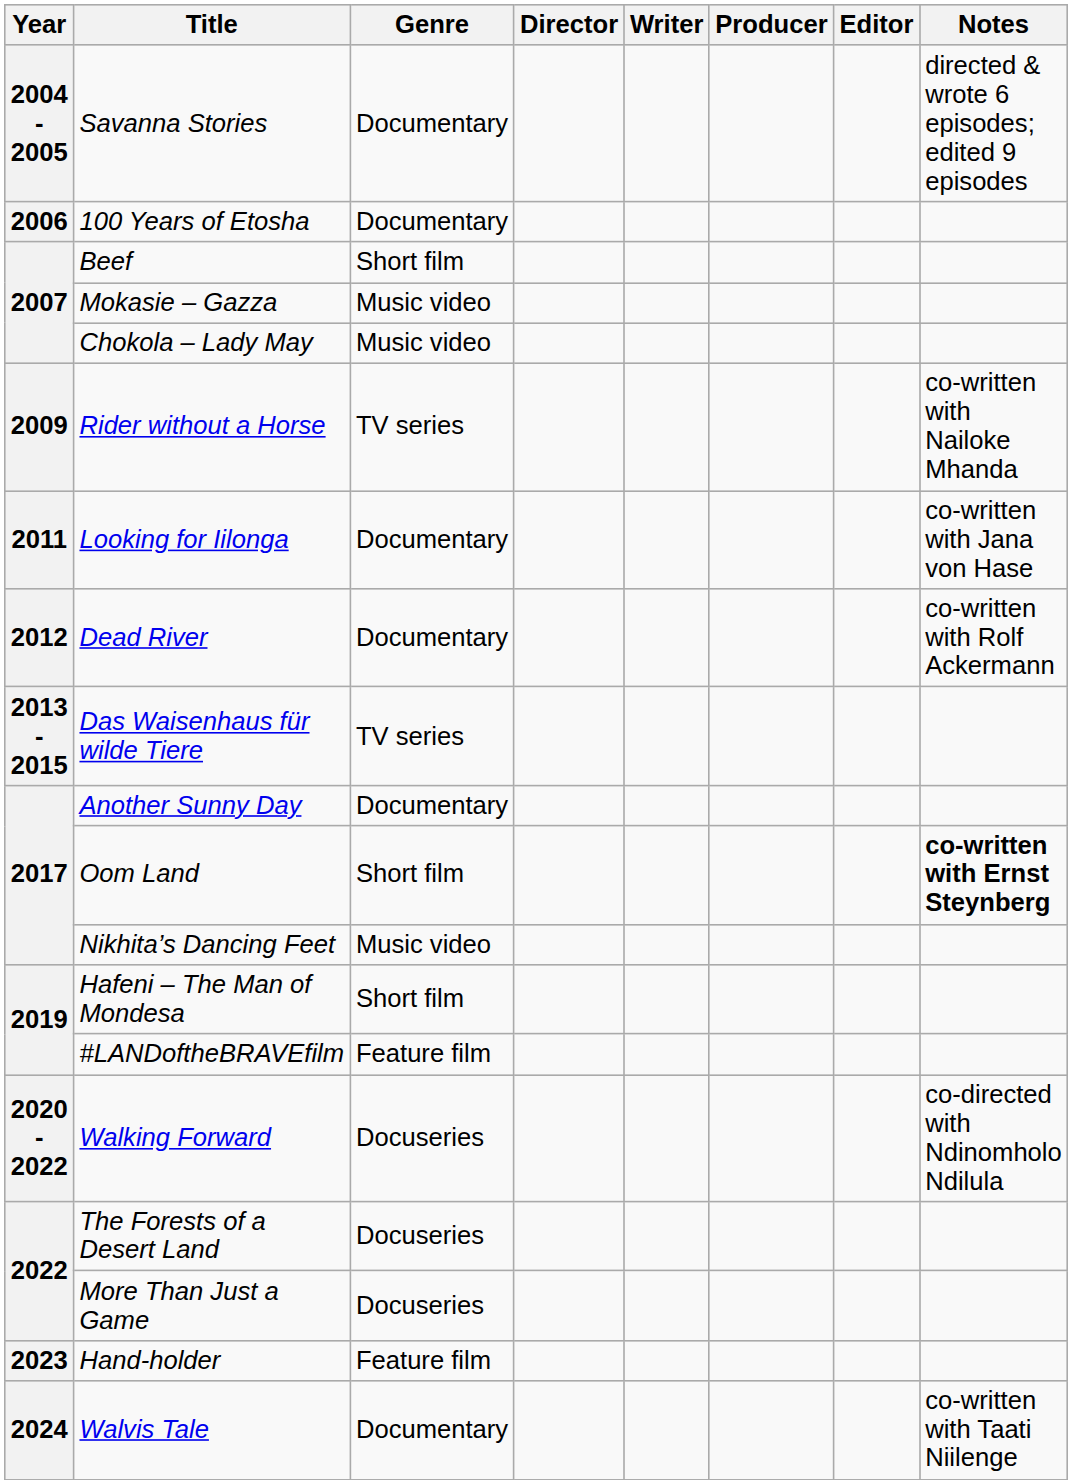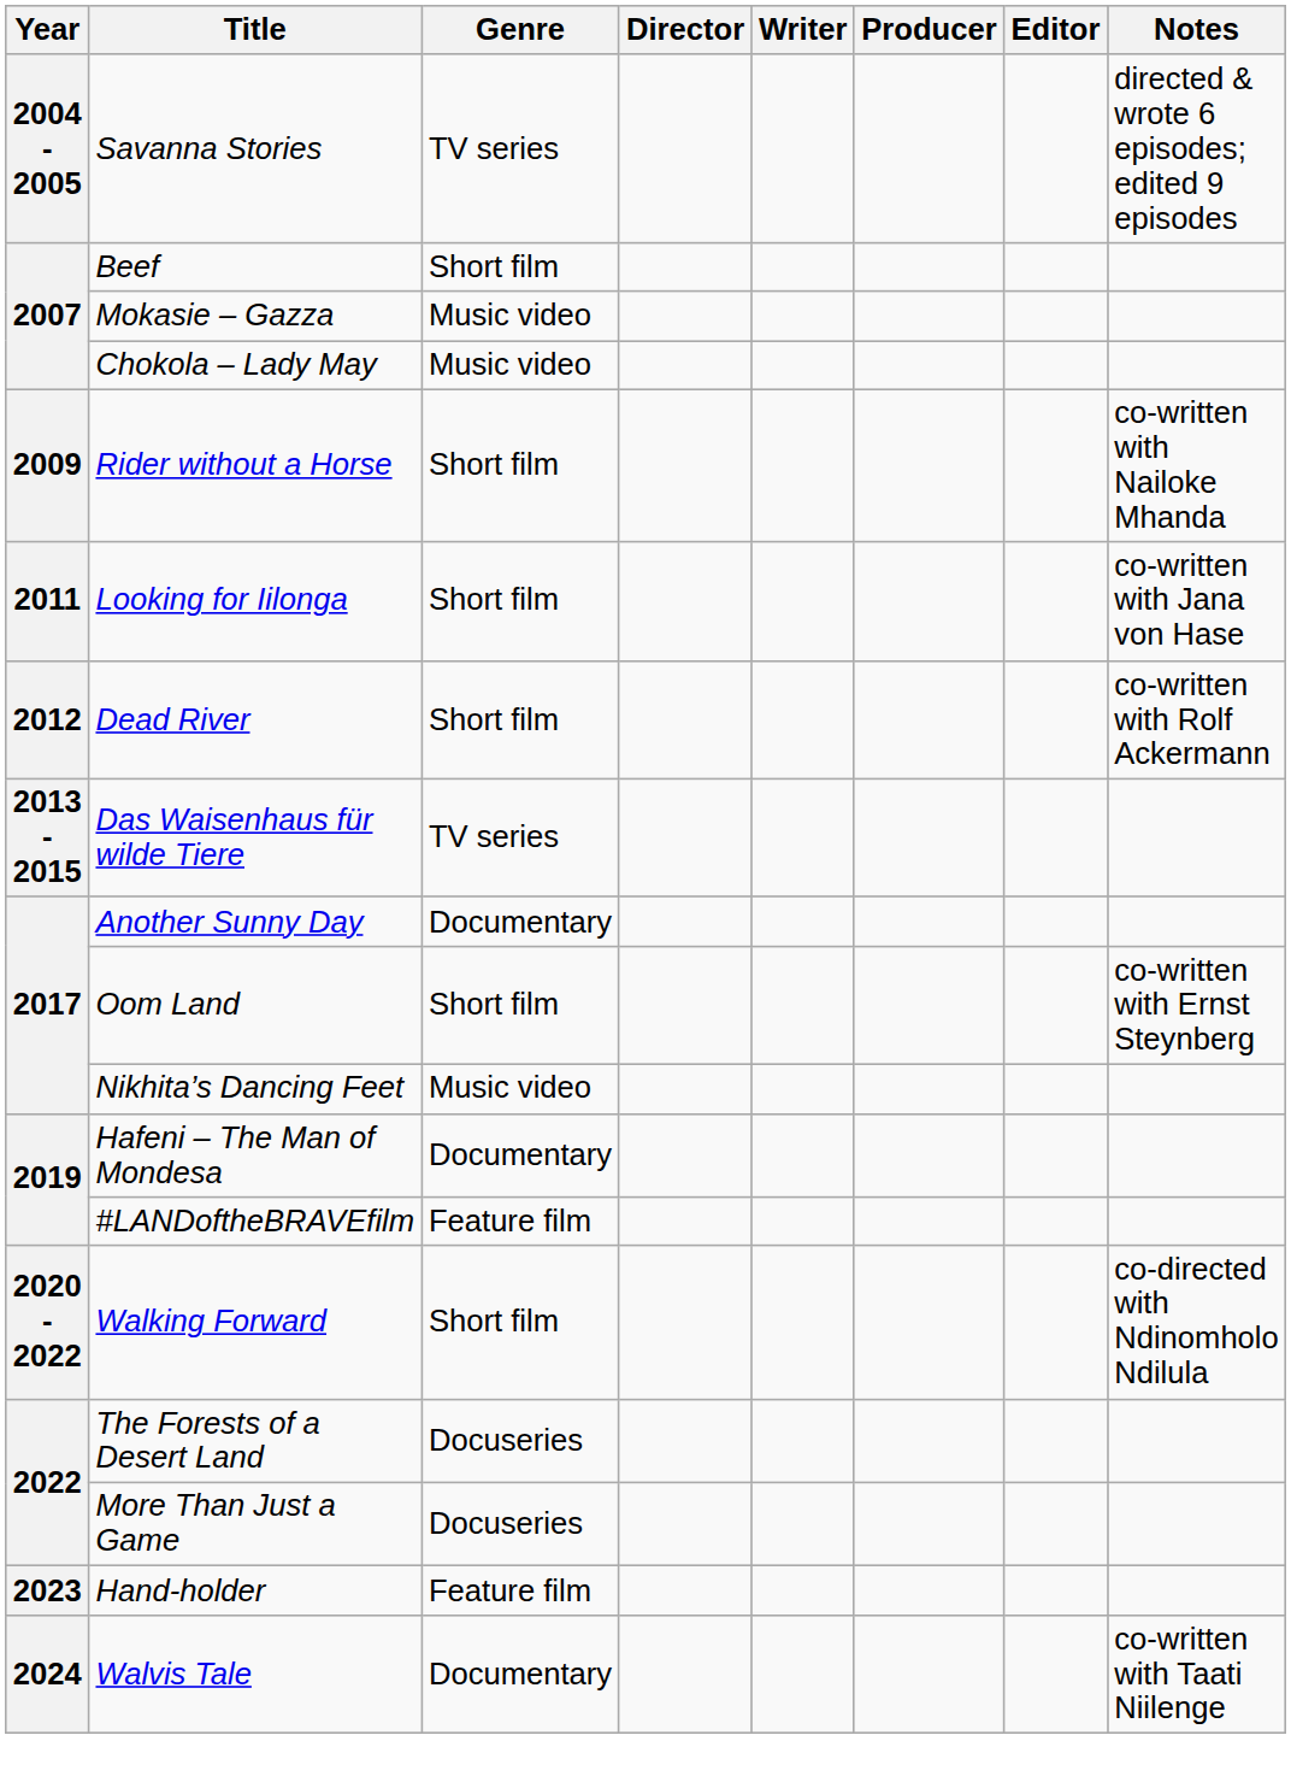Savanna Stories | Genre: Documentary -> TV series
- row: 2006 | 100 Years of Etosha | Documentary
Rider without a Horse | Genre: TV series -> Short film
Looking for Iilonga | Genre: Documentary -> Short film
Dead River | Genre: Documentary -> Short film
Oom Land | Notes: bold -> normal
Hafeni – The Man of Mondesa | Genre: Short film -> Documentary
Walking Forward | Genre: Docuseries -> Short film
